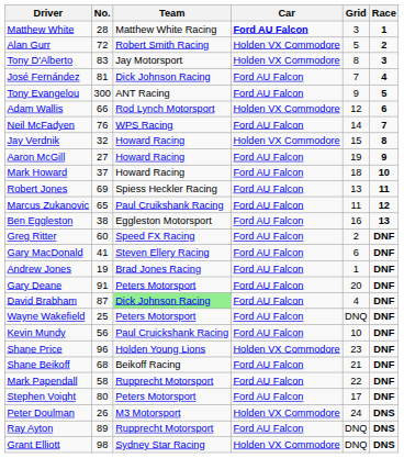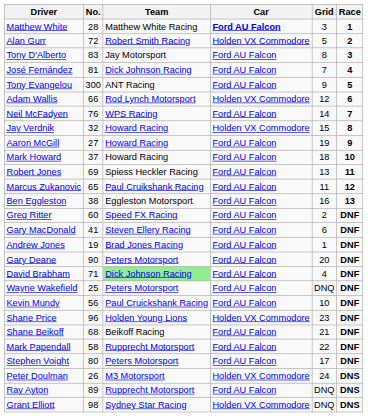Tony D'Alberto | Car: Holden VX Commodore -> Ford AU Falcon
Gary Deane | No.: 91 -> 90
David Brabham | No.: 87 -> 71
